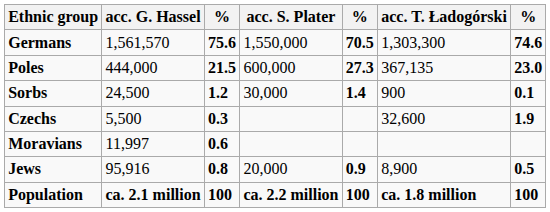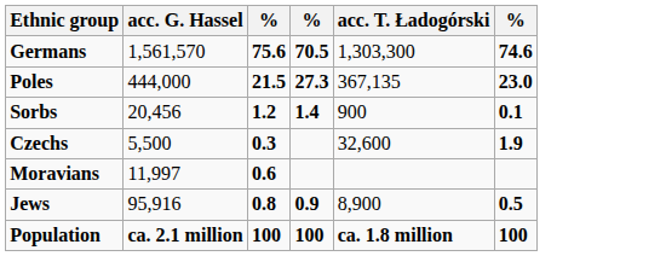- column: acc. S. Plater | 1,550,000 | 600,000 | 30,000 | 20,000 | ca. 2.2 million
Sorbs | acc. G. Hassel: 24,500 -> 20,456
